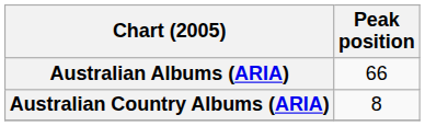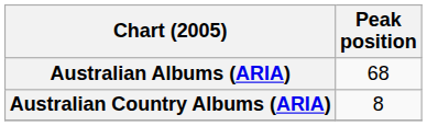Australian Albums (ARIA) | Peak position: 66 -> 68
